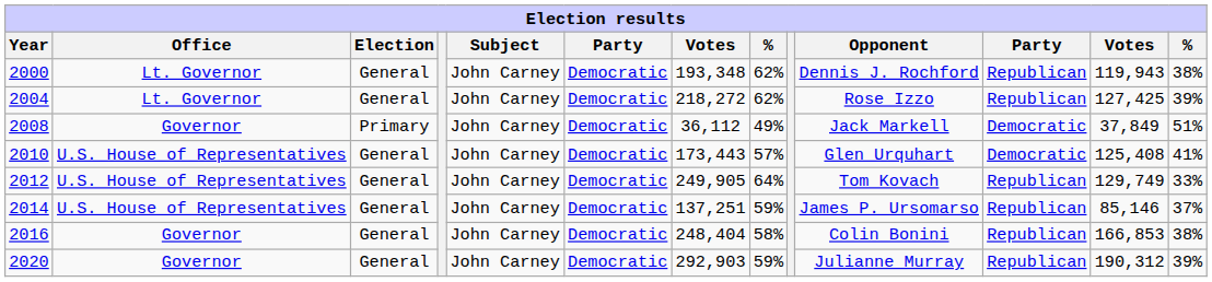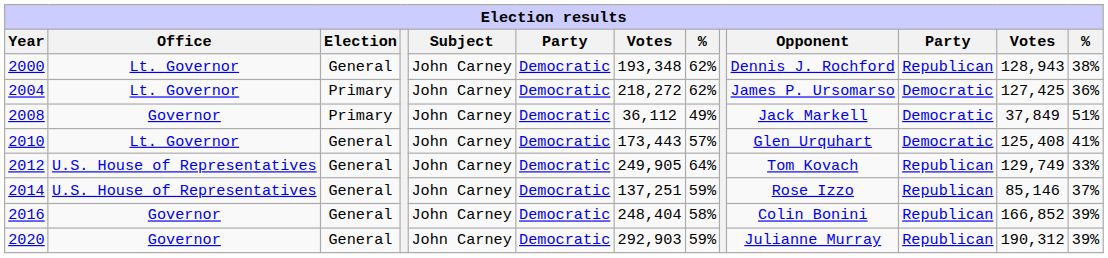2000 | column 12: 119,943 -> 128,943
2004 | Election: General -> Primary
2004 | Opponent: Rose Izzo -> James P. Ursomarso
2004 | column 11: Republican -> Democratic
2004 | column 13: 39% -> 36%
2010 | Office: U.S. House of Representatives -> Lt. Governor
2014 | Opponent: James P. Ursomarso -> Rose Izzo
2016 | column 12: 166,853 -> 166,852
2016 | column 13: 38% -> 39%
